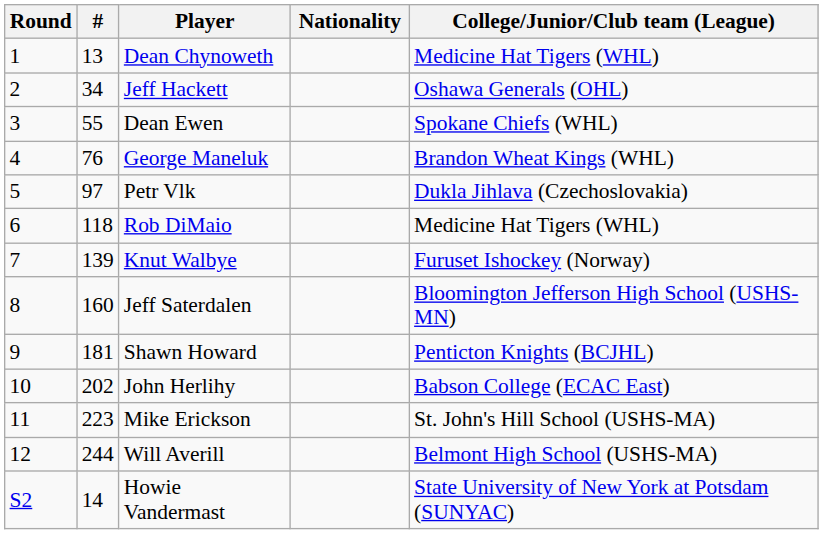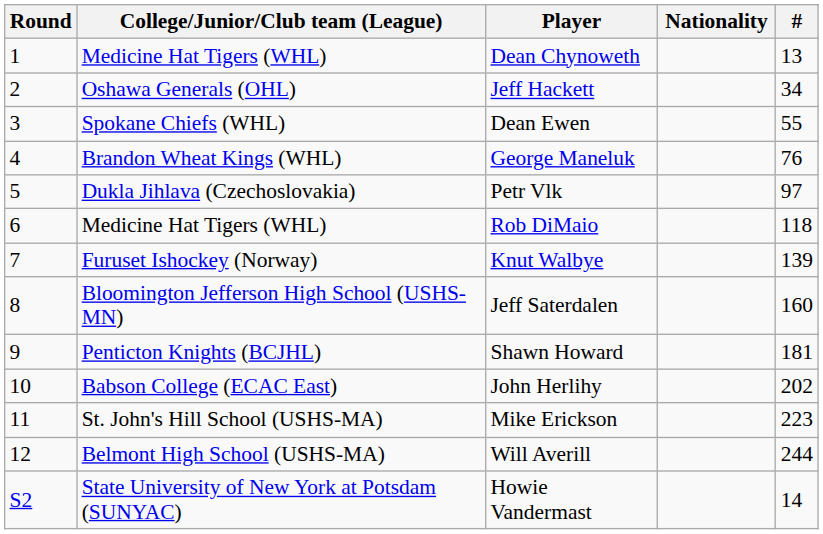columns swapped: # <-> College/Junior/Club team (League)
